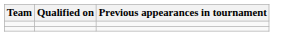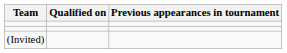+ row: (Invited)
